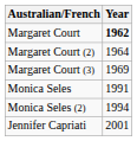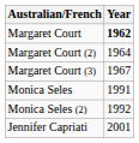Margaret Court (3) | Year: 1969 -> 1967
Monica Seles (2) | Year: 1994 -> 1992
